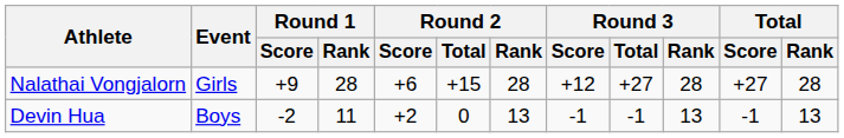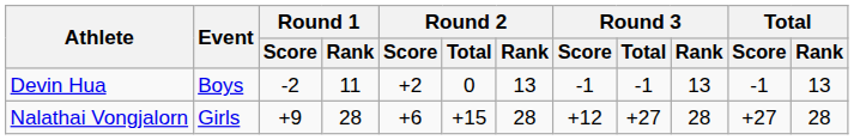rows swapped: Devin Hua <-> Nalathai Vongjalorn
